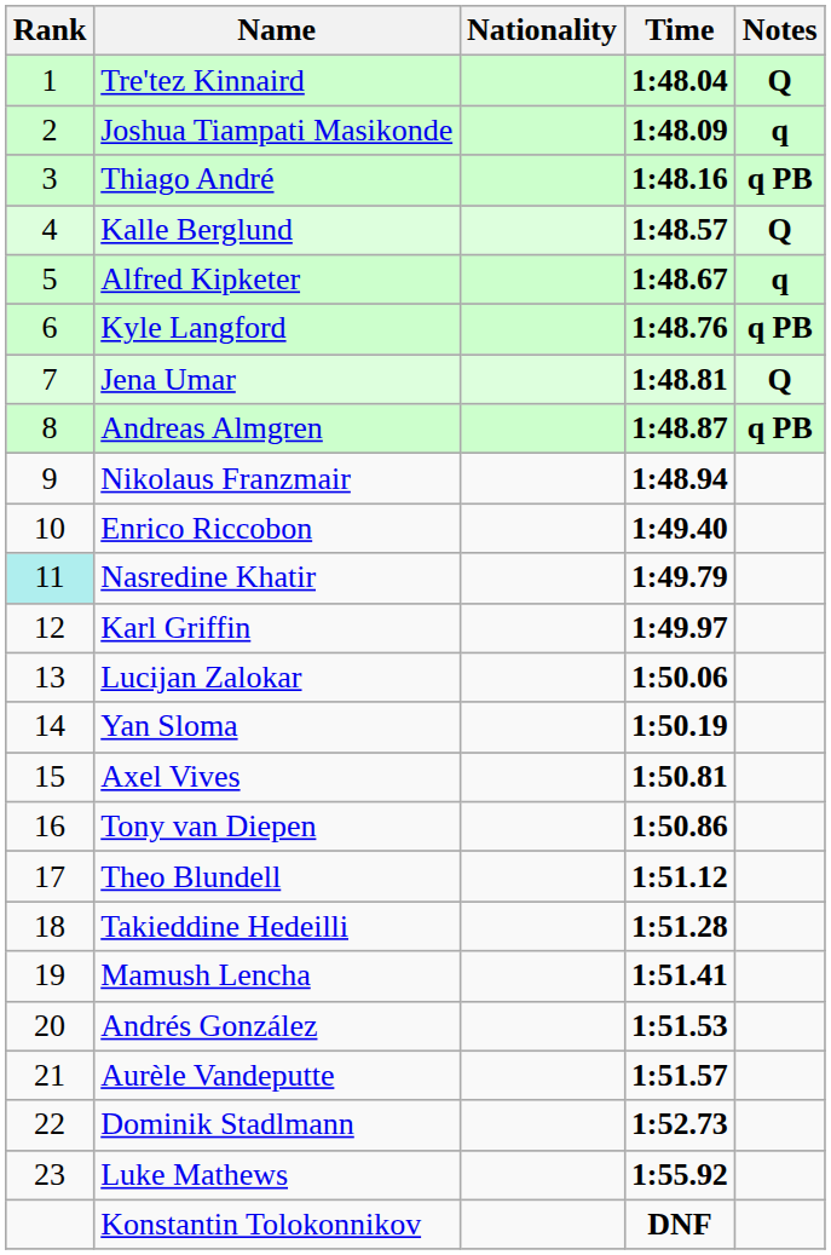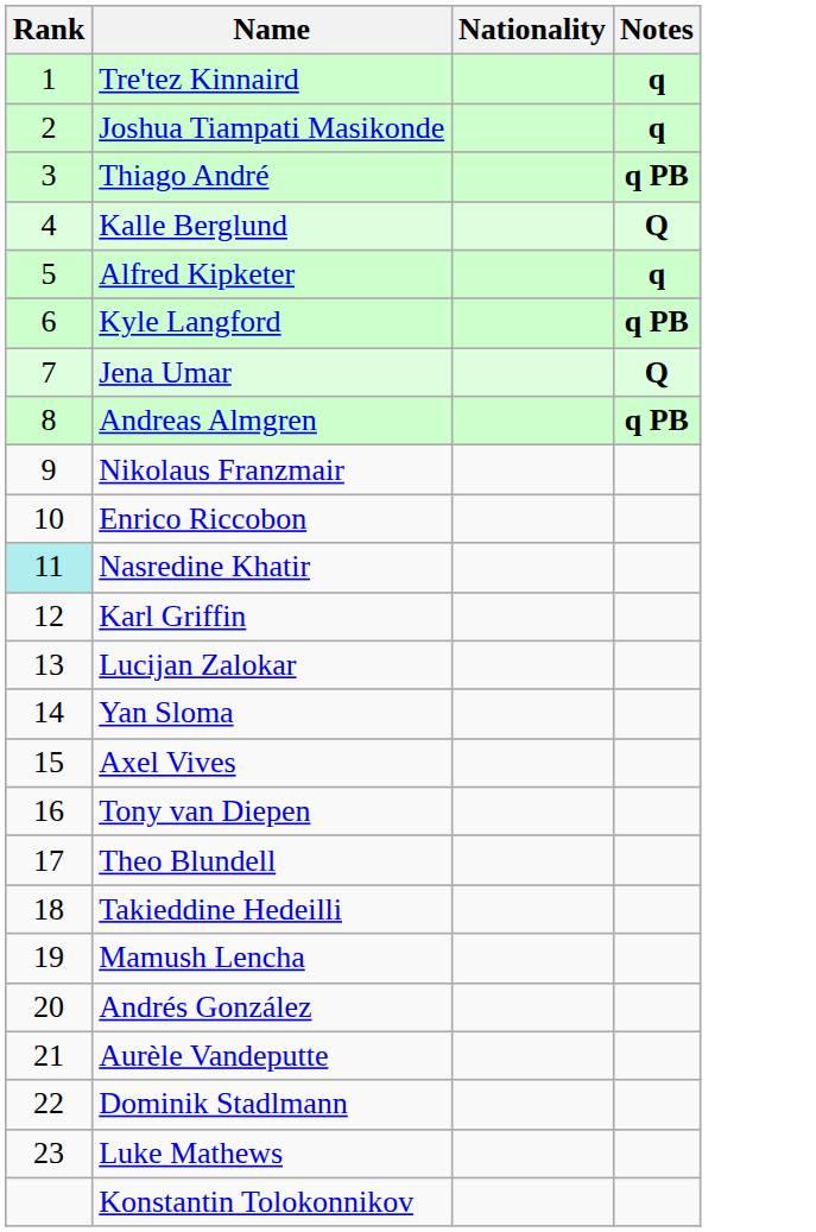- column: Time | 1:48.04 | 1:48.09 | 1:48.16 | 1:48.57 | 1:48.67 | 1:48.76 | 1:48.81 | 1:48.87 | 1:48.94 | 1:49.40 | 1:49.79 | 1:49.97 | 1:50.06 | 1:50.19 | 1:50.81 | 1:50.86 | 1:51.12 | 1:51.28 | 1:51.41 | 1:51.53 | 1:51.57 | 1:52.73 | 1:55.92 | DNF
Tre'tez Kinnaird | Notes: Q -> q
